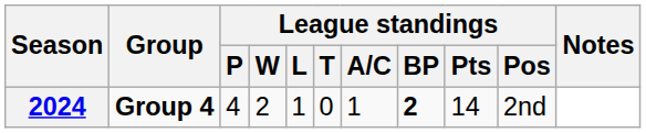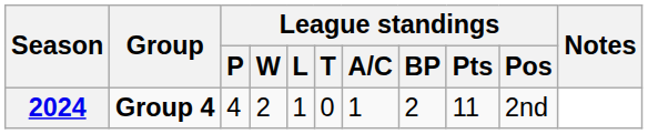2024 | League standings / BP: bold -> normal
2024 | League standings / Pts: 14 -> 11
